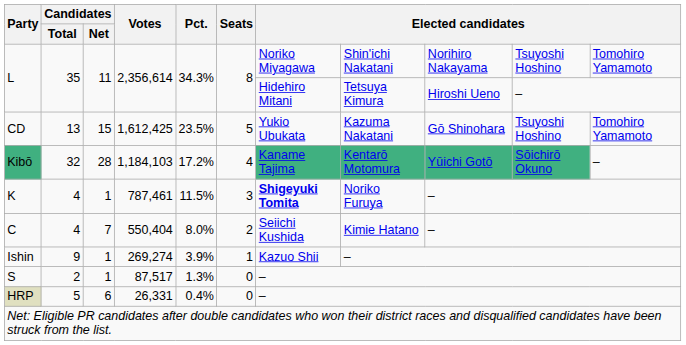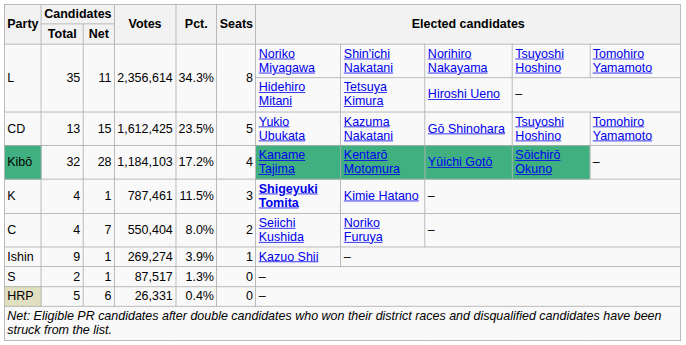K | column 8: Noriko Furuya -> Kimie Hatano
C | column 8: Kimie Hatano -> Noriko Furuya
